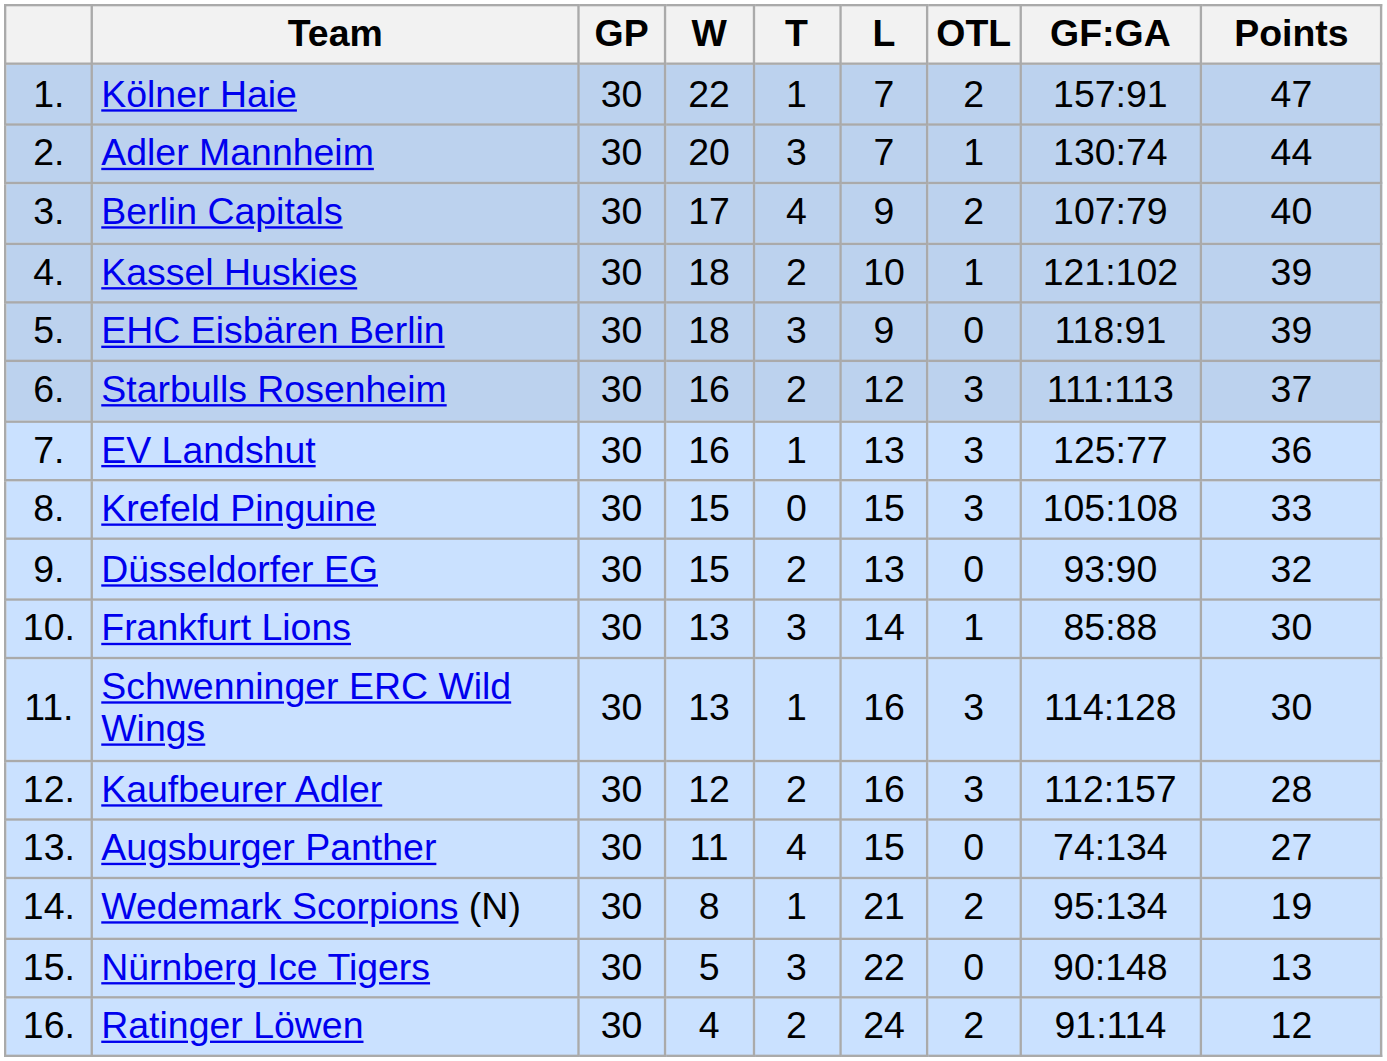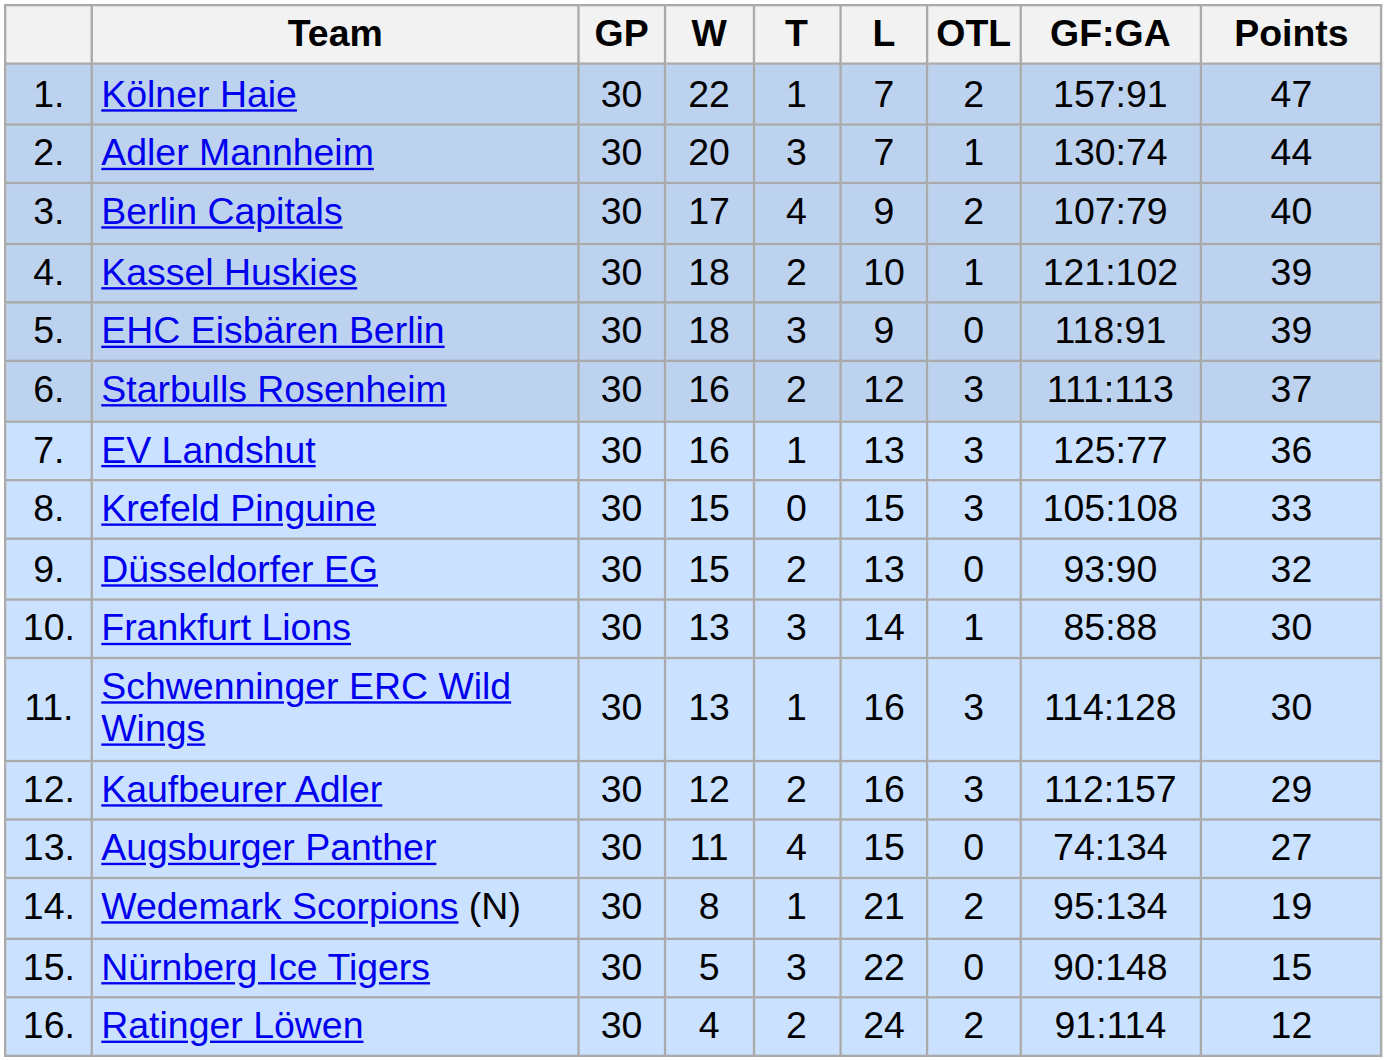Kaufbeurer Adler | Points: 28 -> 29
Nürnberg Ice Tigers | Points: 13 -> 15
